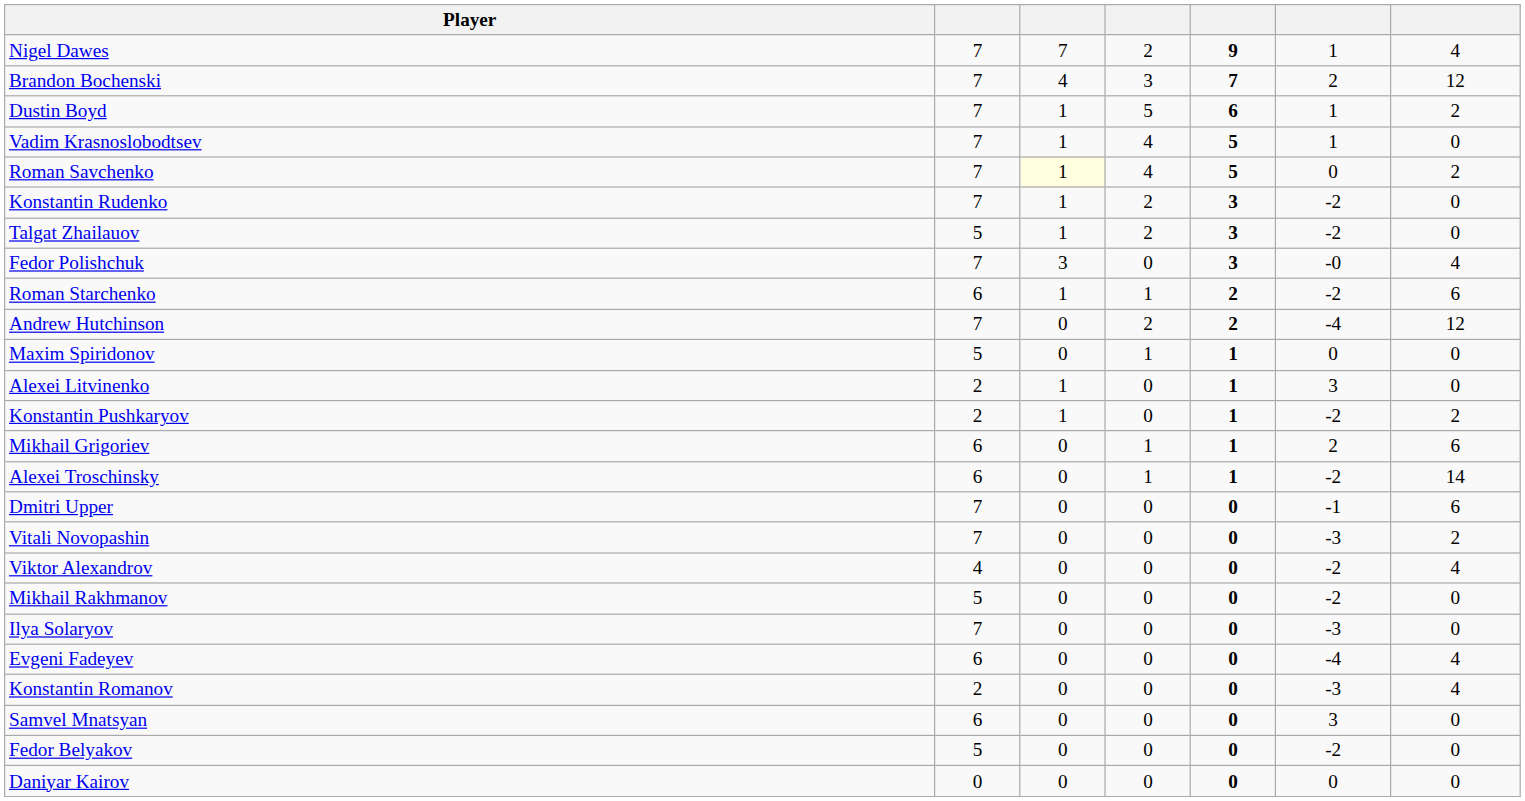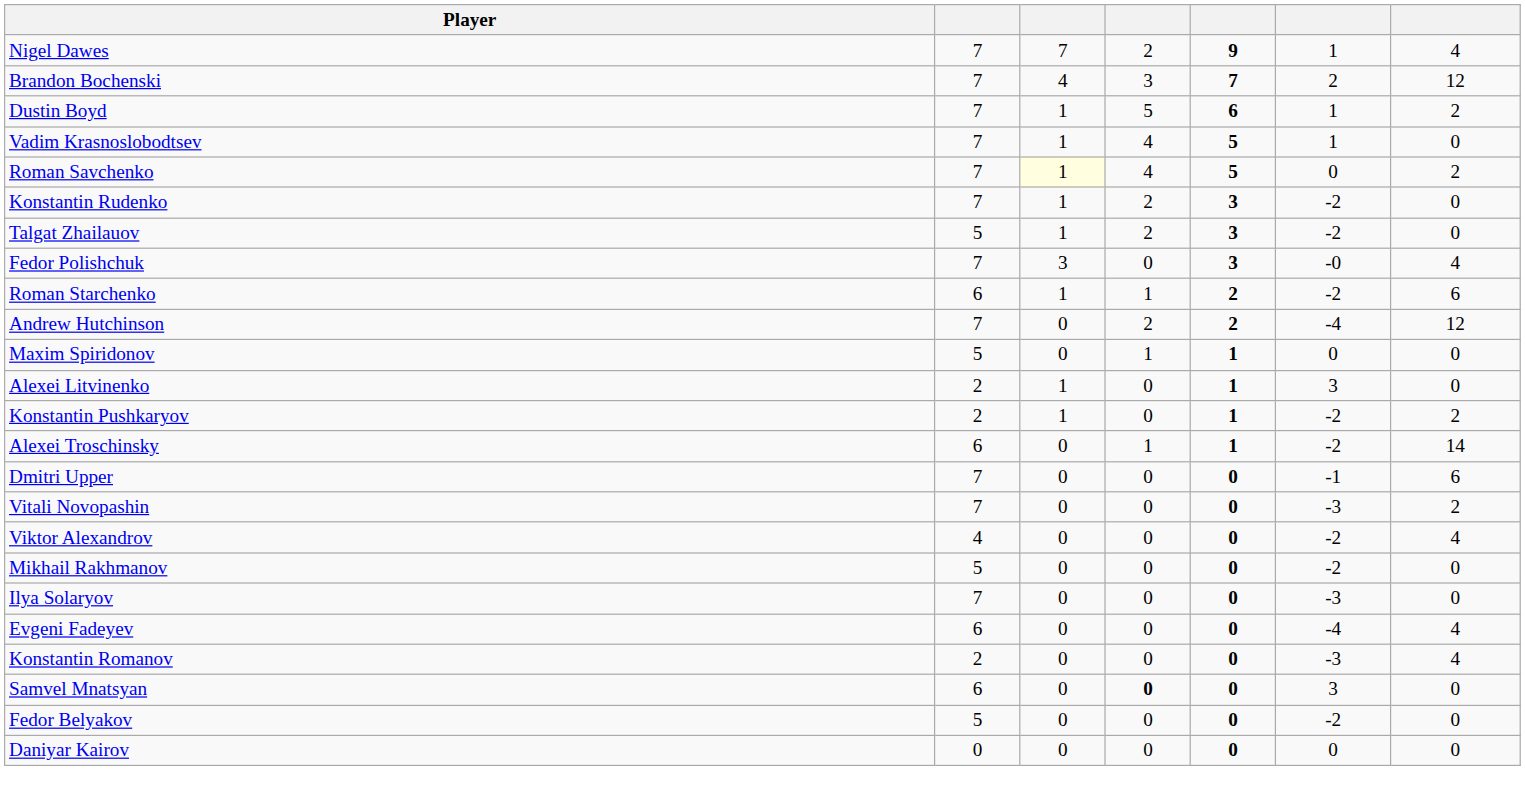- row: Mikhail Grigoriev | 6 | 0 | 1 | 1 | 2 | 6
Samvel Mnatsyan | column 4: normal -> bold
